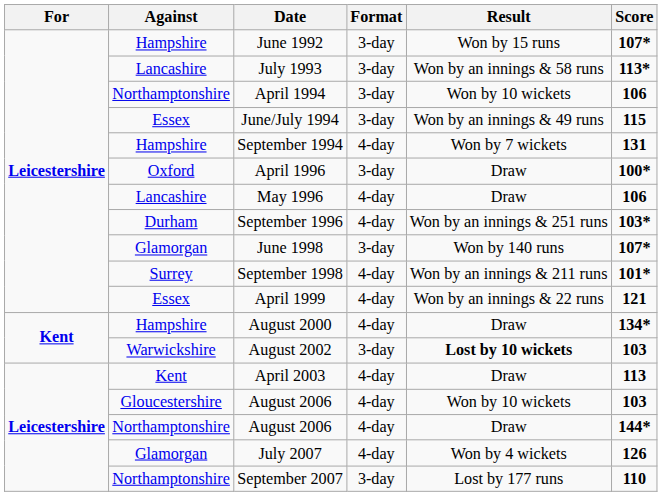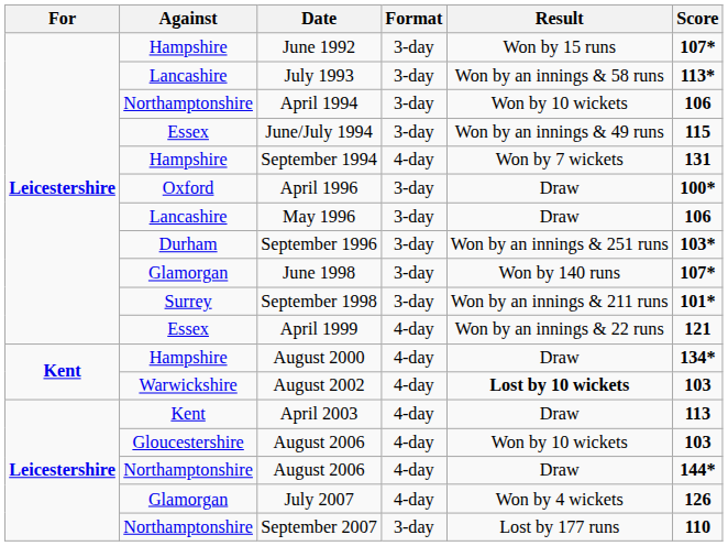May 1996 | Format: 4-day -> 3-day
September 1996 | Format: 4-day -> 3-day
September 1998 | Format: 4-day -> 3-day
August 2002 | Format: 3-day -> 4-day
